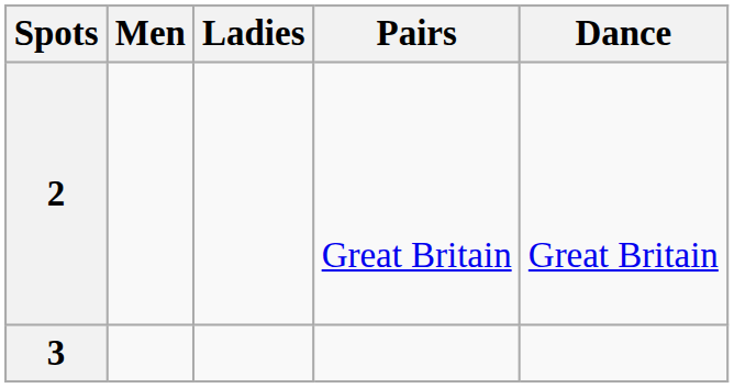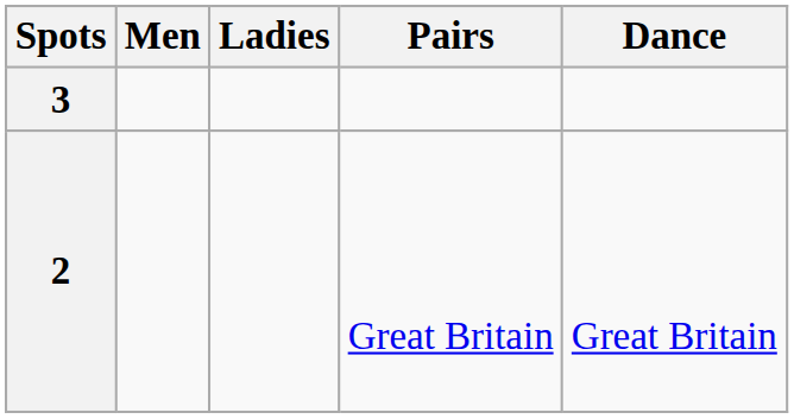rows swapped: 3 <-> 2
